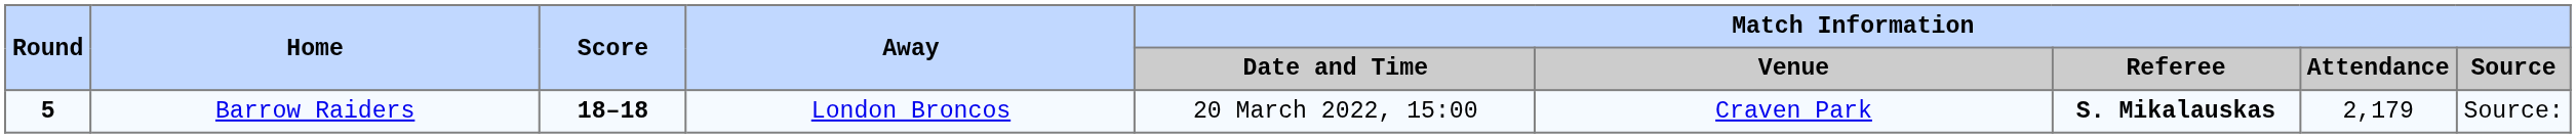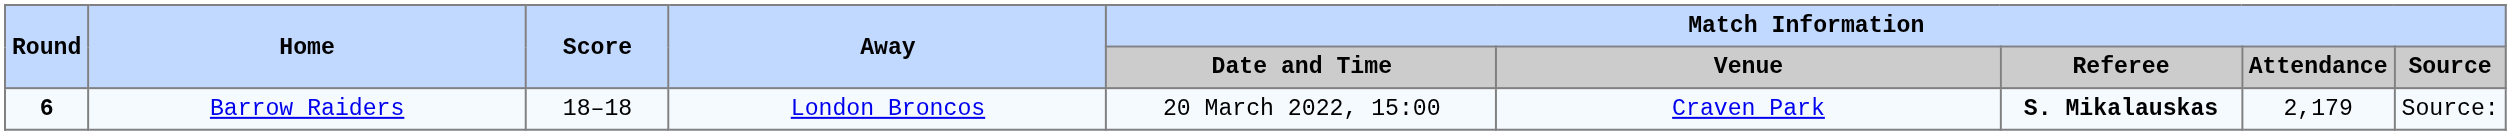Barrow Raiders | Round: 5 -> 6
Barrow Raiders | Score: bold -> normal
